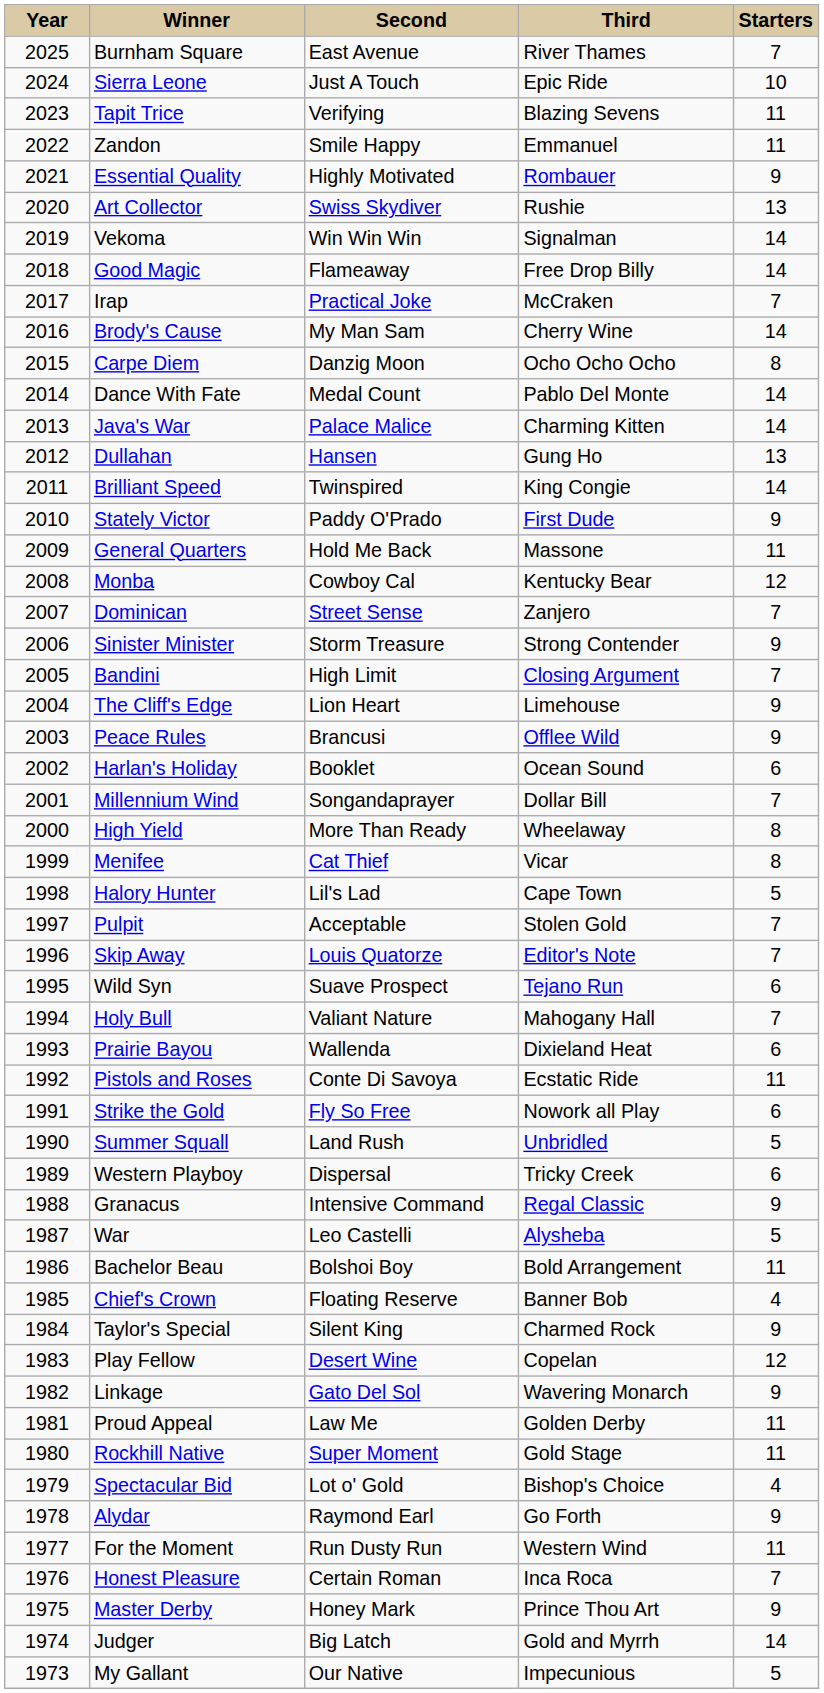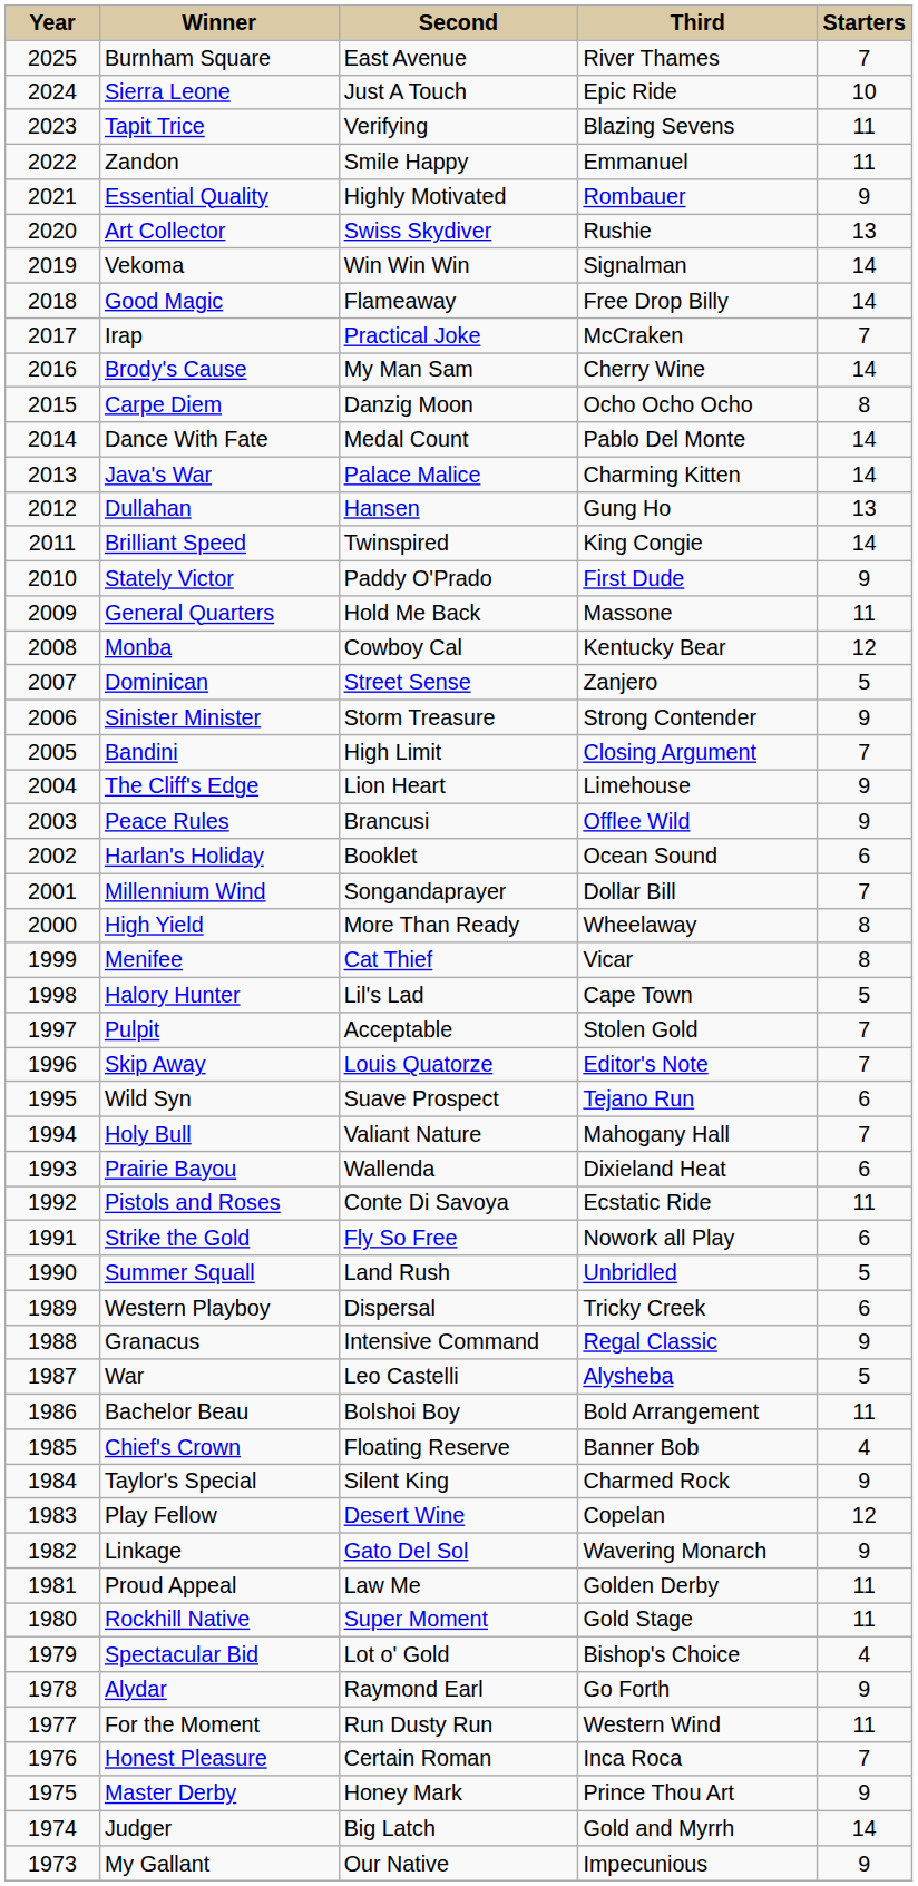Dominican | column 5: 7 -> 5
My Gallant | column 5: 5 -> 9
